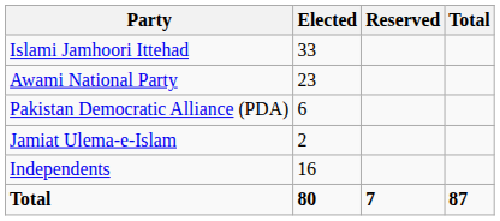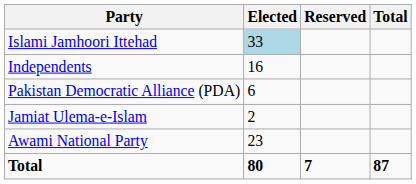Islami Jamhoori Ittehad | Elected: no background -> lightblue background
rows swapped: Awami National Party <-> Independents
